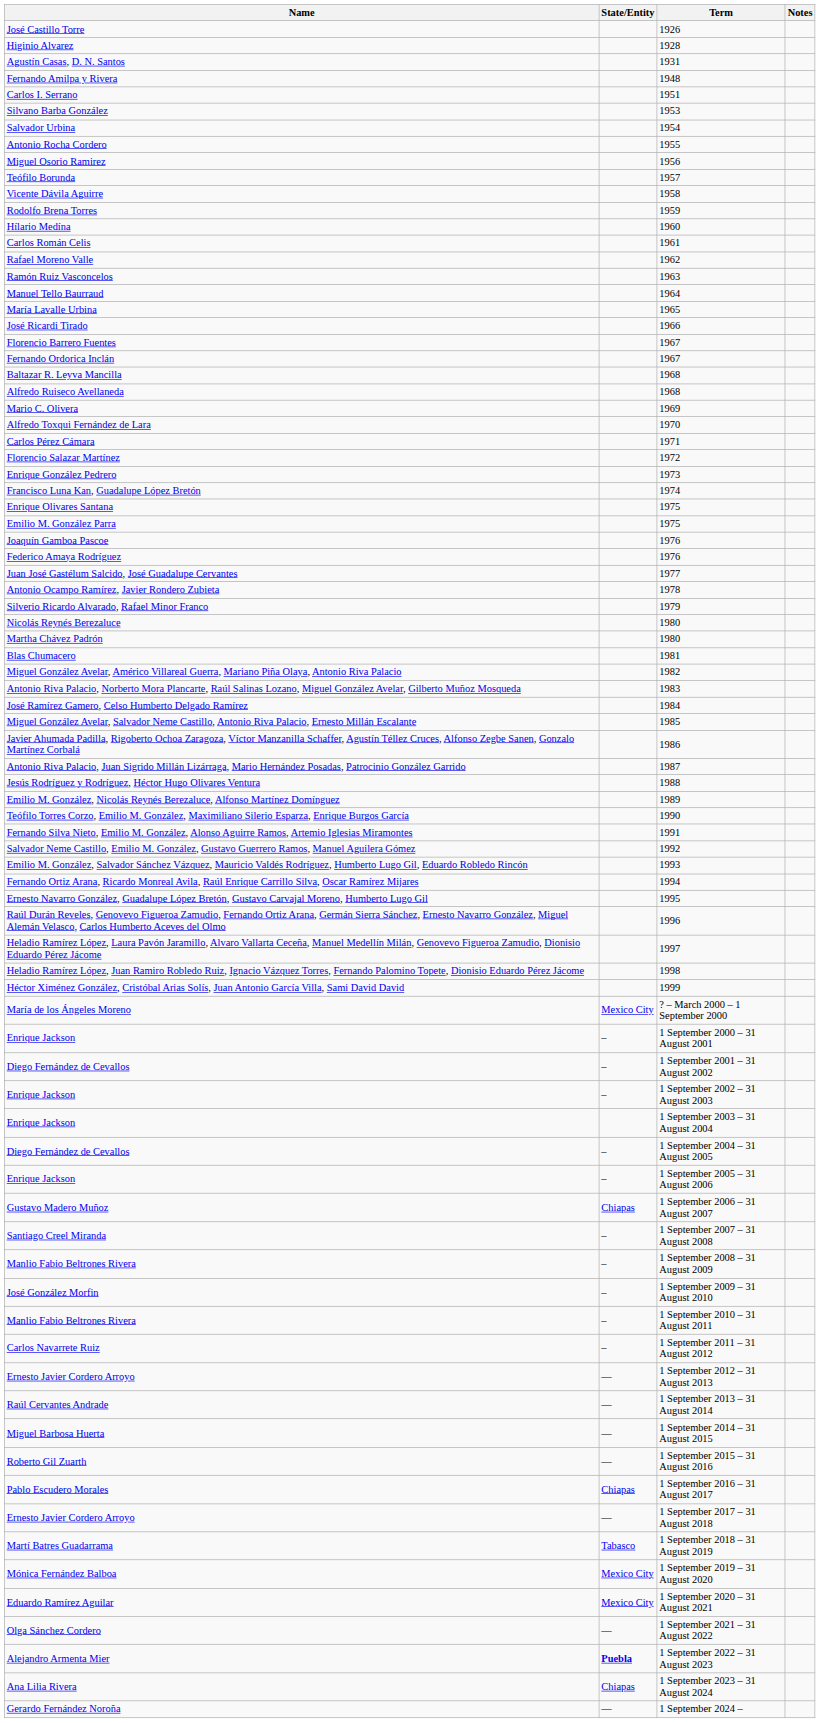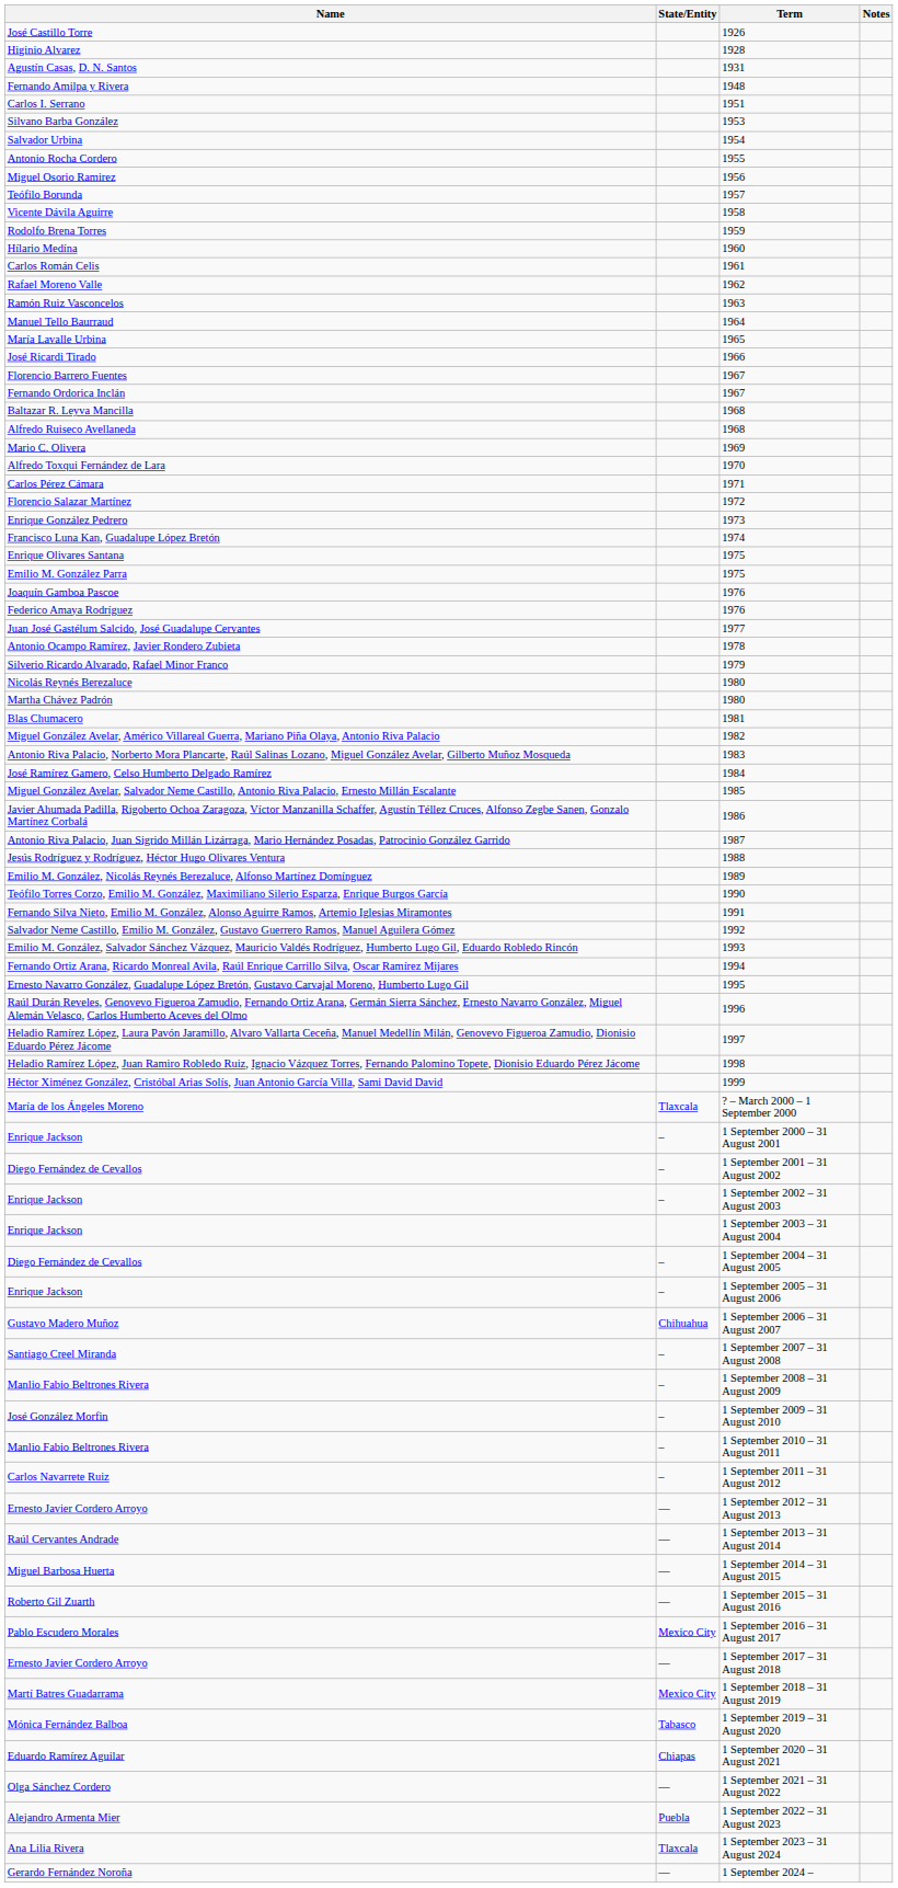María de los Ángeles Moreno | State/Entity: Mexico City -> Tlaxcala
Gustavo Madero Muñoz | State/Entity: Chiapas -> Chihuahua
Pablo Escudero Morales | State/Entity: Chiapas -> Mexico City
Martí Batres Guadarrama | State/Entity: Tabasco -> Mexico City
Mónica Fernández Balboa | State/Entity: Mexico City -> Tabasco
Eduardo Ramírez Aguilar | State/Entity: Mexico City -> Chiapas
Alejandro Armenta Mier | State/Entity: bold -> normal
Ana Lilia Rivera | State/Entity: Chiapas -> Tlaxcala
